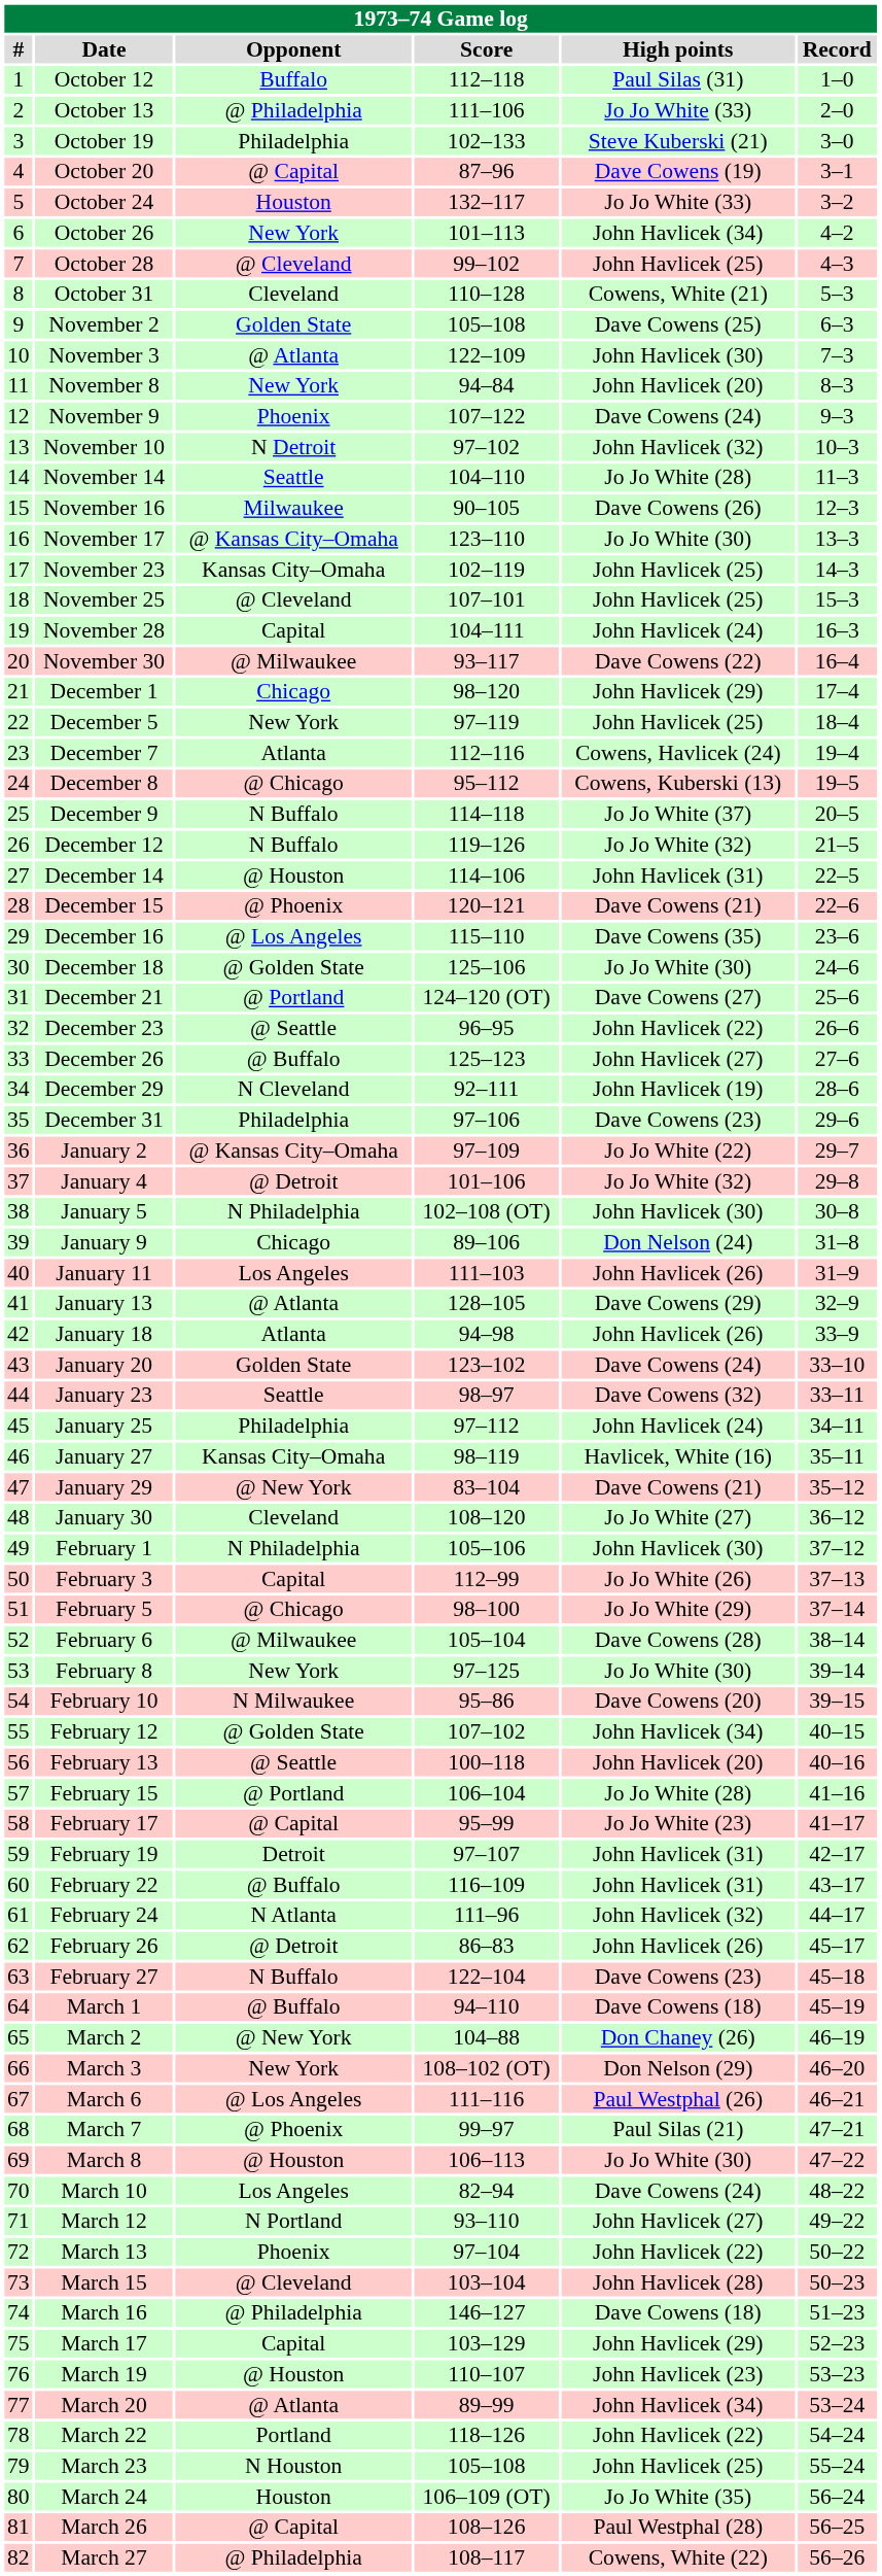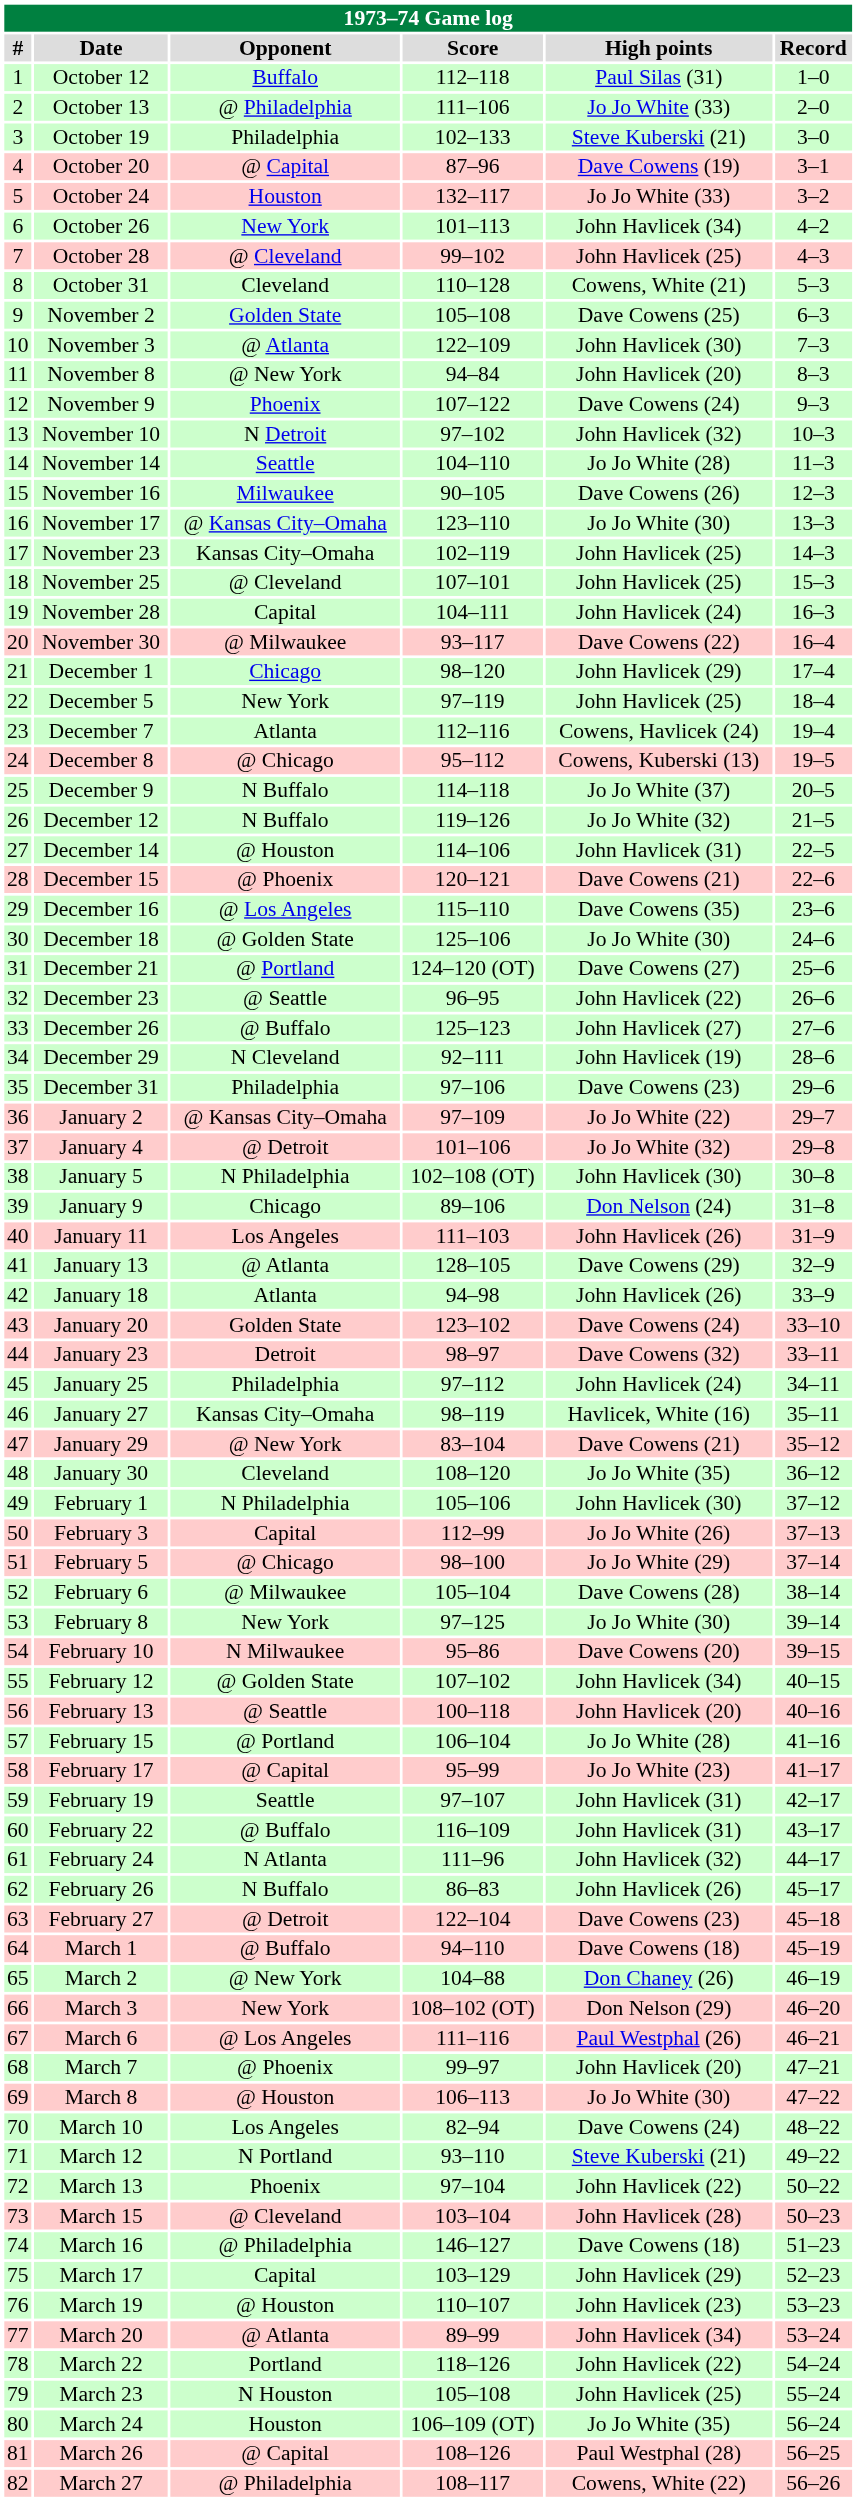November 8 | Opponent: New York -> @ New York
January 23 | Opponent: Seattle -> Detroit
January 30 | High points: Jo Jo White (27) -> Jo Jo White (35)
February 19 | Opponent: Detroit -> Seattle
February 26 | Opponent: @ Detroit -> N Buffalo
February 27 | Opponent: N Buffalo -> @ Detroit
March 7 | High points: Paul Silas (21) -> John Havlicek (20)
March 12 | High points: John Havlicek (27) -> Steve Kuberski (21)
